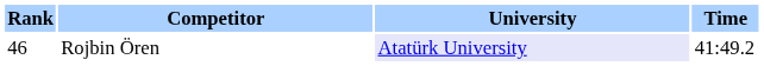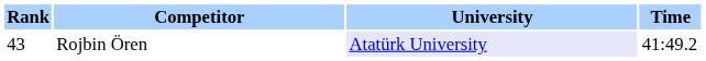Rojbin Ören | Rank: 46 -> 43
